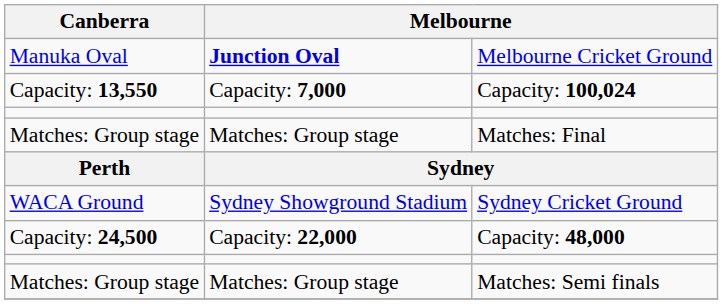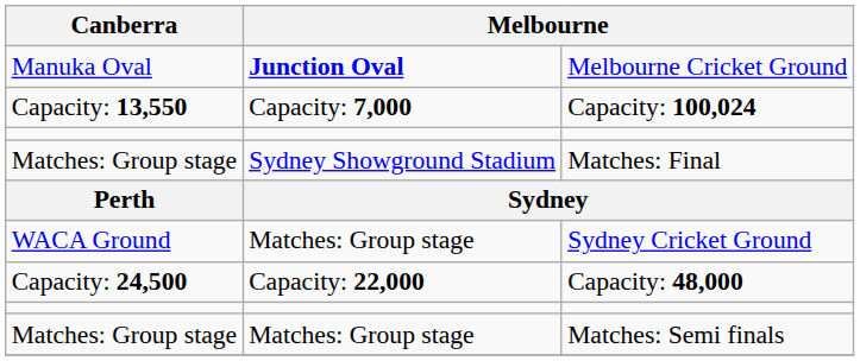Matches: Final | column 2: Matches: Group stage -> Sydney Showground Stadium
Sydney Cricket Ground | column 2: Sydney Showground Stadium -> Matches: Group stage
